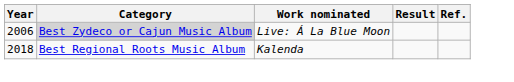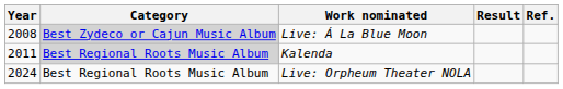Live: Á La Blue Moon | Year: 2006 -> 2008
Kalenda | Year: 2018 -> 2011
Kalenda | Category: no background -> lightgrey background
+ row: 2024 | Best Regional Roots Music Album | Live: Orpheum Theater NOLA
